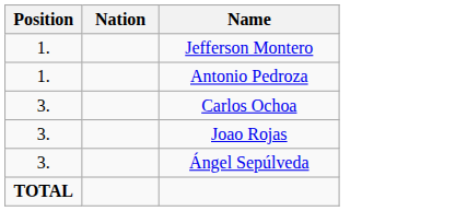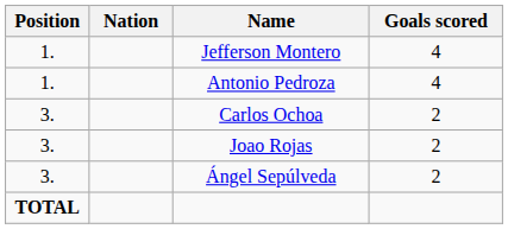+ column: Goals scored | 4 | 4 | 2 | 2 | 2
